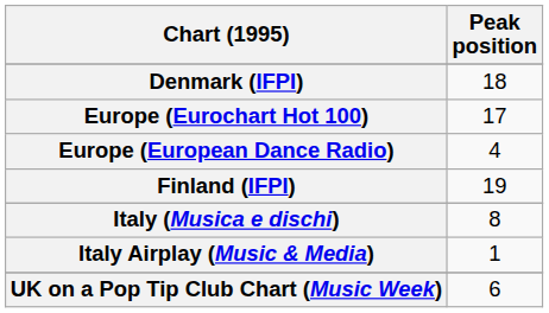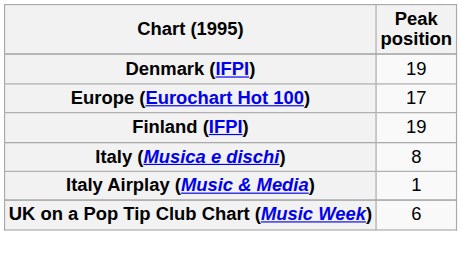Denmark (IFPI) | Peak position: 18 -> 19
- row: Europe (European Dance Radio) | 4
